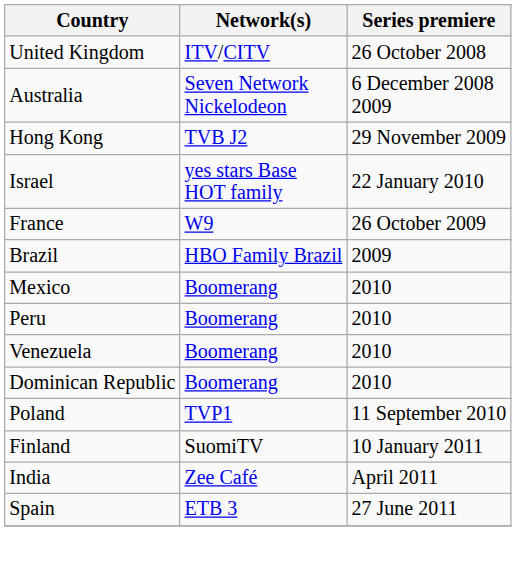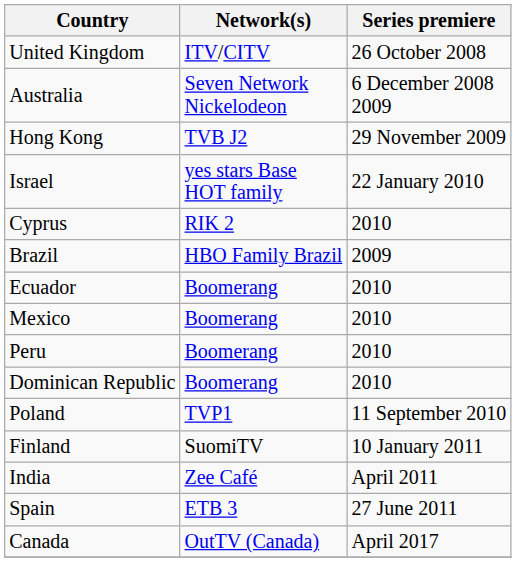+ row: Cyprus | RIK 2 | 2010
- row: France | W9 | 26 October 2009
+ row: Ecuador | Boomerang | 2010
- row: Venezuela | Boomerang | 2010
+ row: Canada | OutTV (Canada) | April 2017
